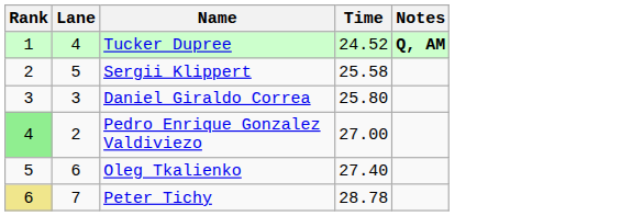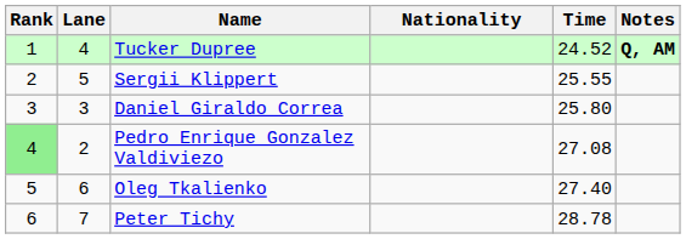+ column: Nationality
Sergii Klippert | Time: 25.58 -> 25.55
Pedro Enrique Gonzalez Valdiviezo | Time: 27.00 -> 27.08
Peter Tichy | Rank: khaki background -> no background
